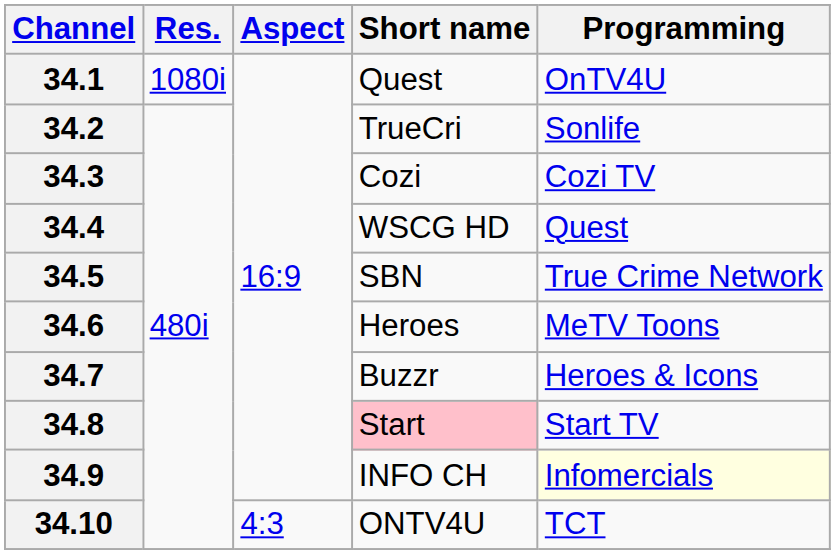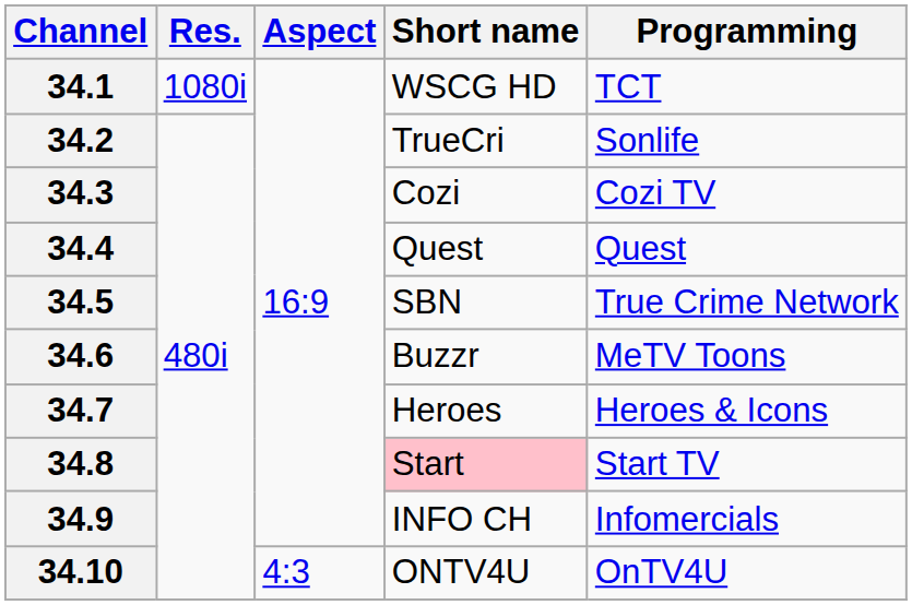34.1 | Short name: Quest -> WSCG HD
34.1 | Programming: OnTV4U -> TCT
34.4 | Short name: WSCG HD -> Quest
34.6 | Short name: Heroes -> Buzzr
34.7 | Short name: Buzzr -> Heroes
34.9 | Programming: lightyellow background -> no background
34.10 | Programming: TCT -> OnTV4U
